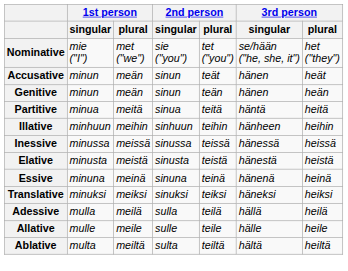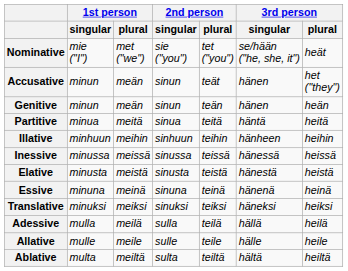Nominative | 3rd person / plural: het ("they") -> heät
Accusative | 3rd person / plural: heät -> het ("they")
